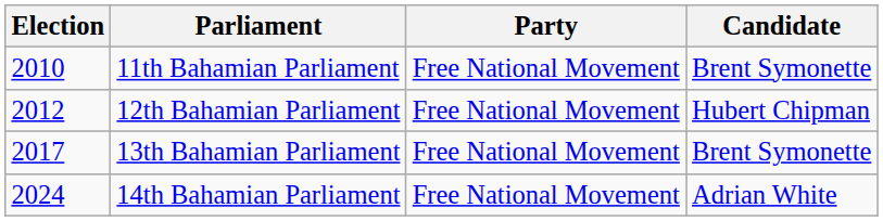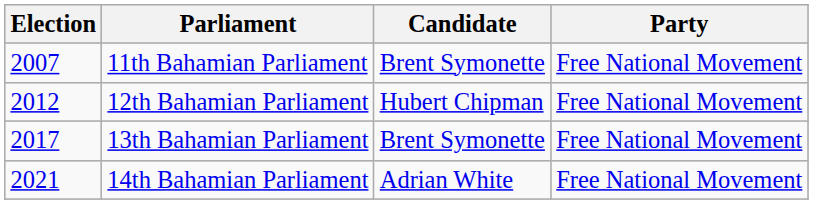columns swapped: Candidate <-> Party
11th Bahamian Parliament | Election: 2010 -> 2007
14th Bahamian Parliament | Election: 2024 -> 2021
